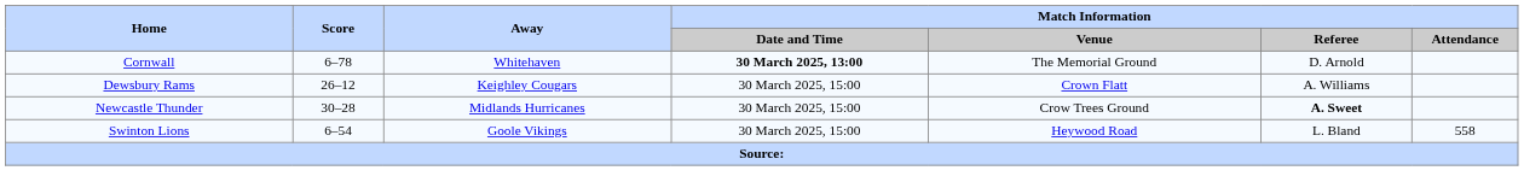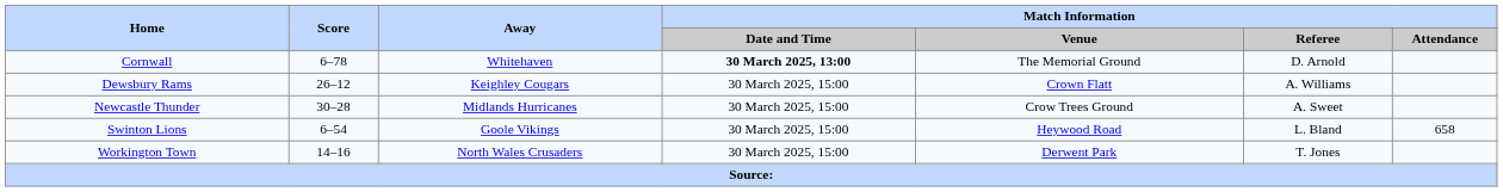Newcastle Thunder | Match Information / Referee: bold -> normal
Swinton Lions | Match Information / Attendance: 558 -> 658
+ row: Workington Town | 14–16 | North Wales Crusaders | 30 March 2025, 15:00 | Derwent Park | T. Jones
